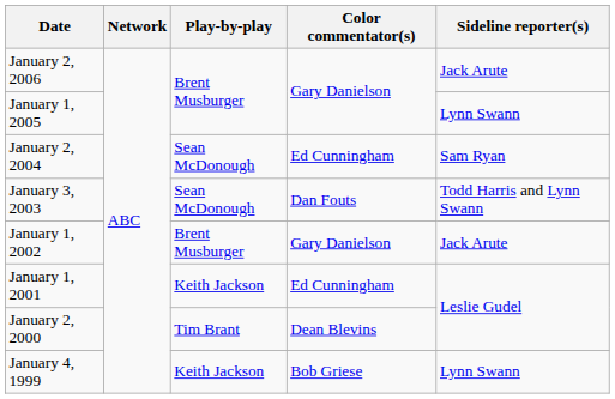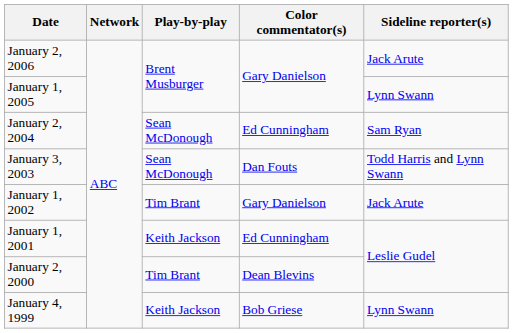January 1, 2002 | Play-by-play: Brent Musburger -> Tim Brant
